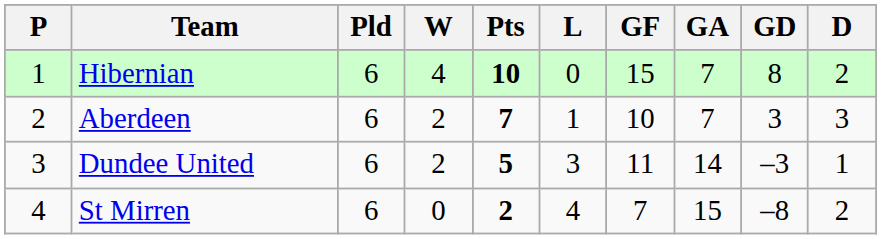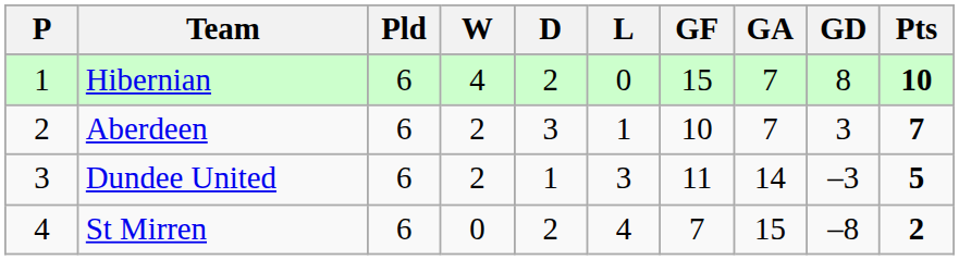columns swapped: D <-> Pts
